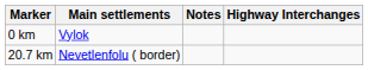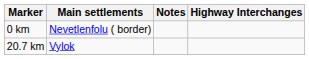0 km | Main settlements: Vylok -> Nevetlenfolu ( border)
20.7 km | Main settlements: Nevetlenfolu ( border) -> Vylok
